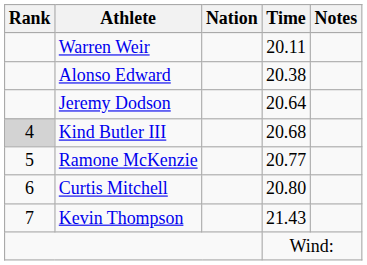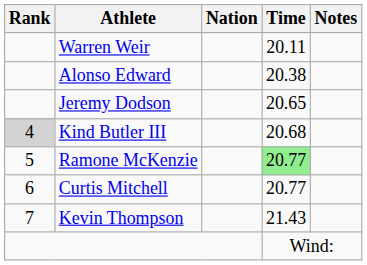Jeremy Dodson | Time: 20.64 -> 20.65
Ramone McKenzie | Time: no background -> lightgreen background
Curtis Mitchell | Time: 20.80 -> 20.77
